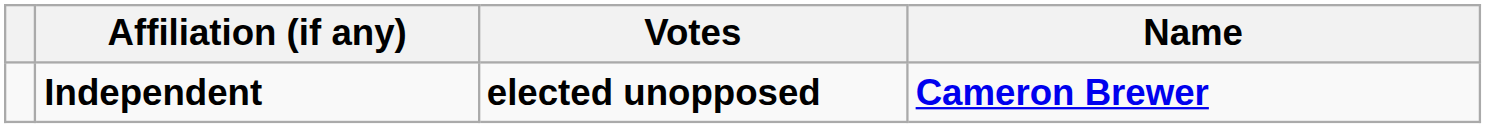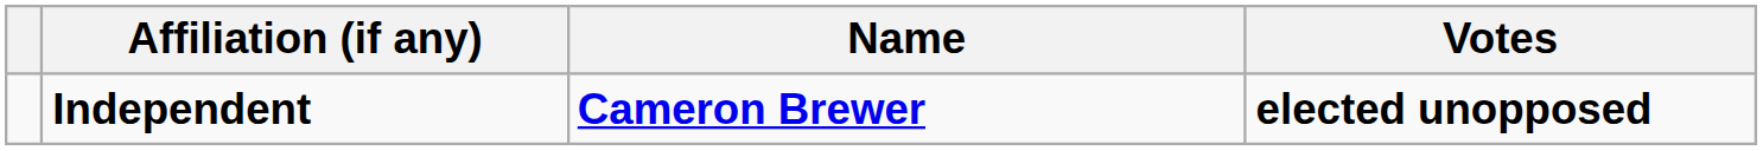columns swapped: Name <-> Votes
